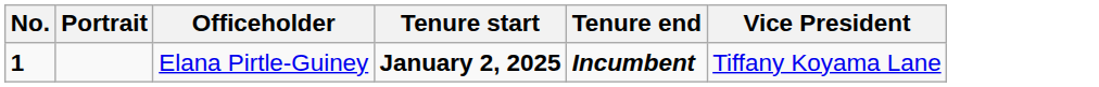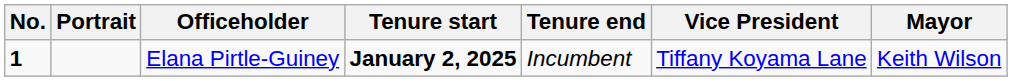+ column: Mayor | Keith Wilson
Elana Pirtle-Guiney | Tenure end: bold -> normal
